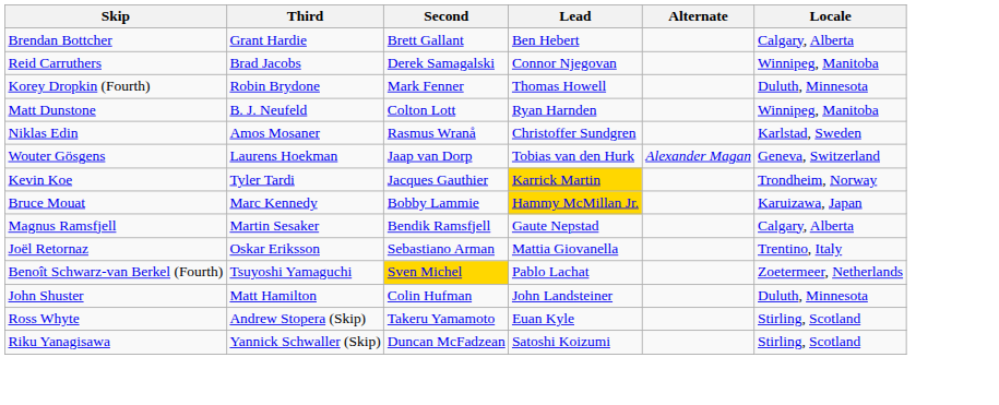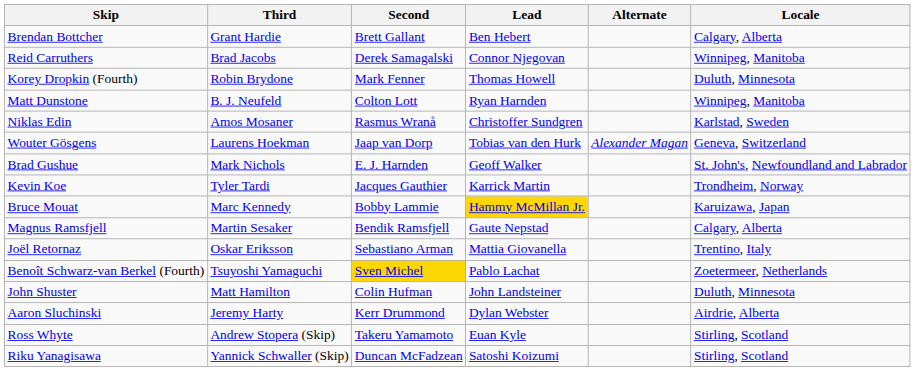+ row: Brad Gushue | Mark Nichols | E. J. Harnden | Geoff Walker | St. John's, Newfoundland and Labrador
Kevin Koe | Lead: gold background -> no background
+ row: Aaron Sluchinski | Jeremy Harty | Kerr Drummond | Dylan Webster | Airdrie, Alberta
